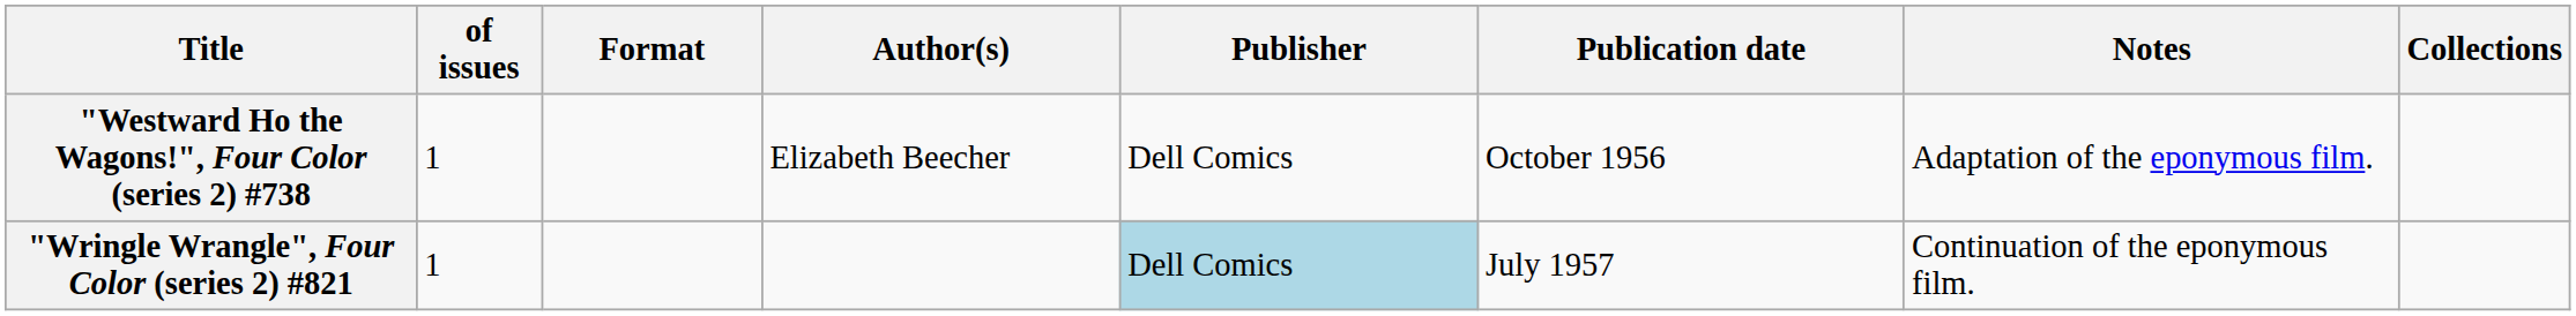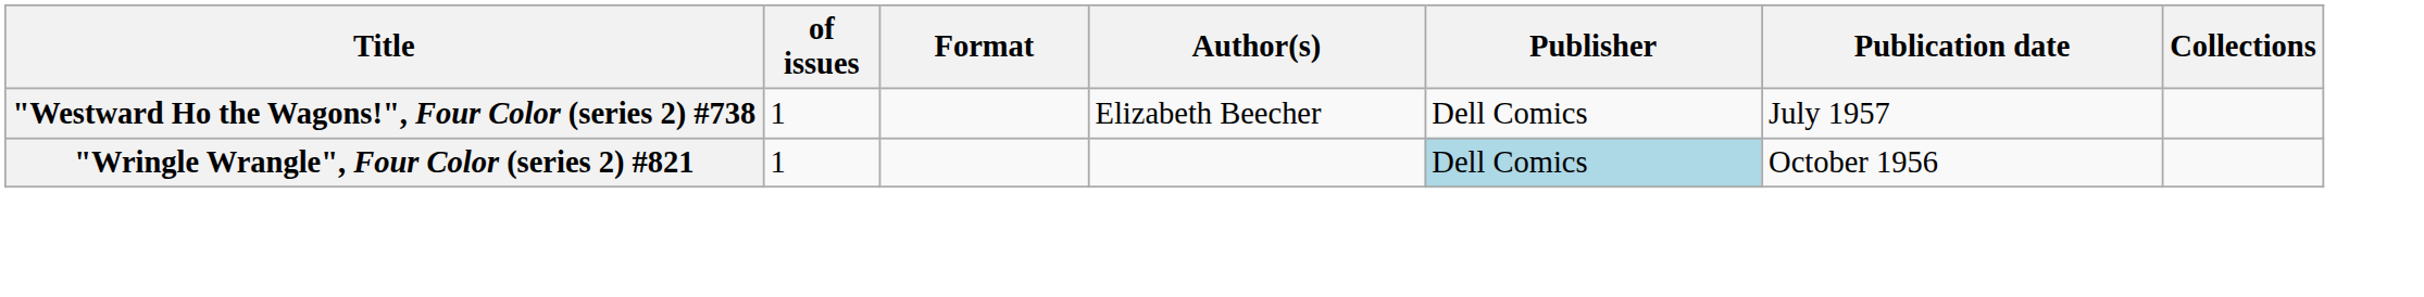- column: Notes | Adaptation of the eponymous film. | Continuation of the eponymous film.
"Westward Ho the Wagons!", Four Color (series 2) #738 | Publication date: October 1956 -> July 1957
"Wringle Wrangle", Four Color (series 2) #821 | Publication date: July 1957 -> October 1956
